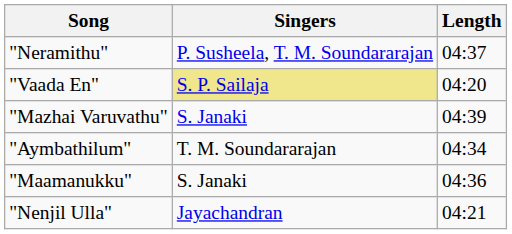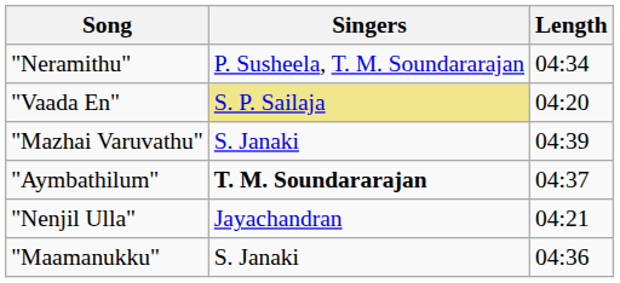"Neramithu" | Length: 04:37 -> 04:34
"Aymbathilum" | Singers: normal -> bold
"Aymbathilum" | Length: 04:34 -> 04:37
rows swapped: "Nenjil Ulla" <-> "Maamanukku"
